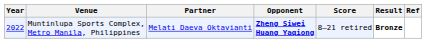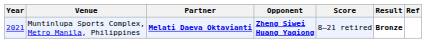Muntinlupa Sports Complex, Metro Manila, Philippines | Year: 2022 -> 2021
Muntinlupa Sports Complex, Metro Manila, Philippines | Partner: normal -> bold
